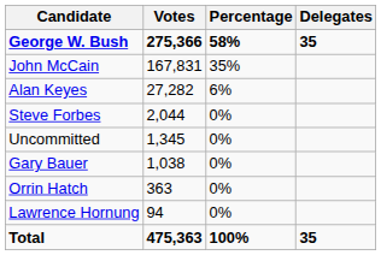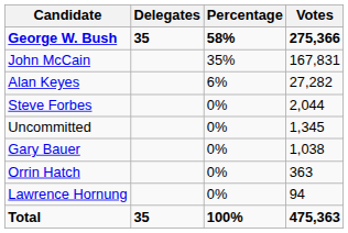columns swapped: Votes <-> Delegates
